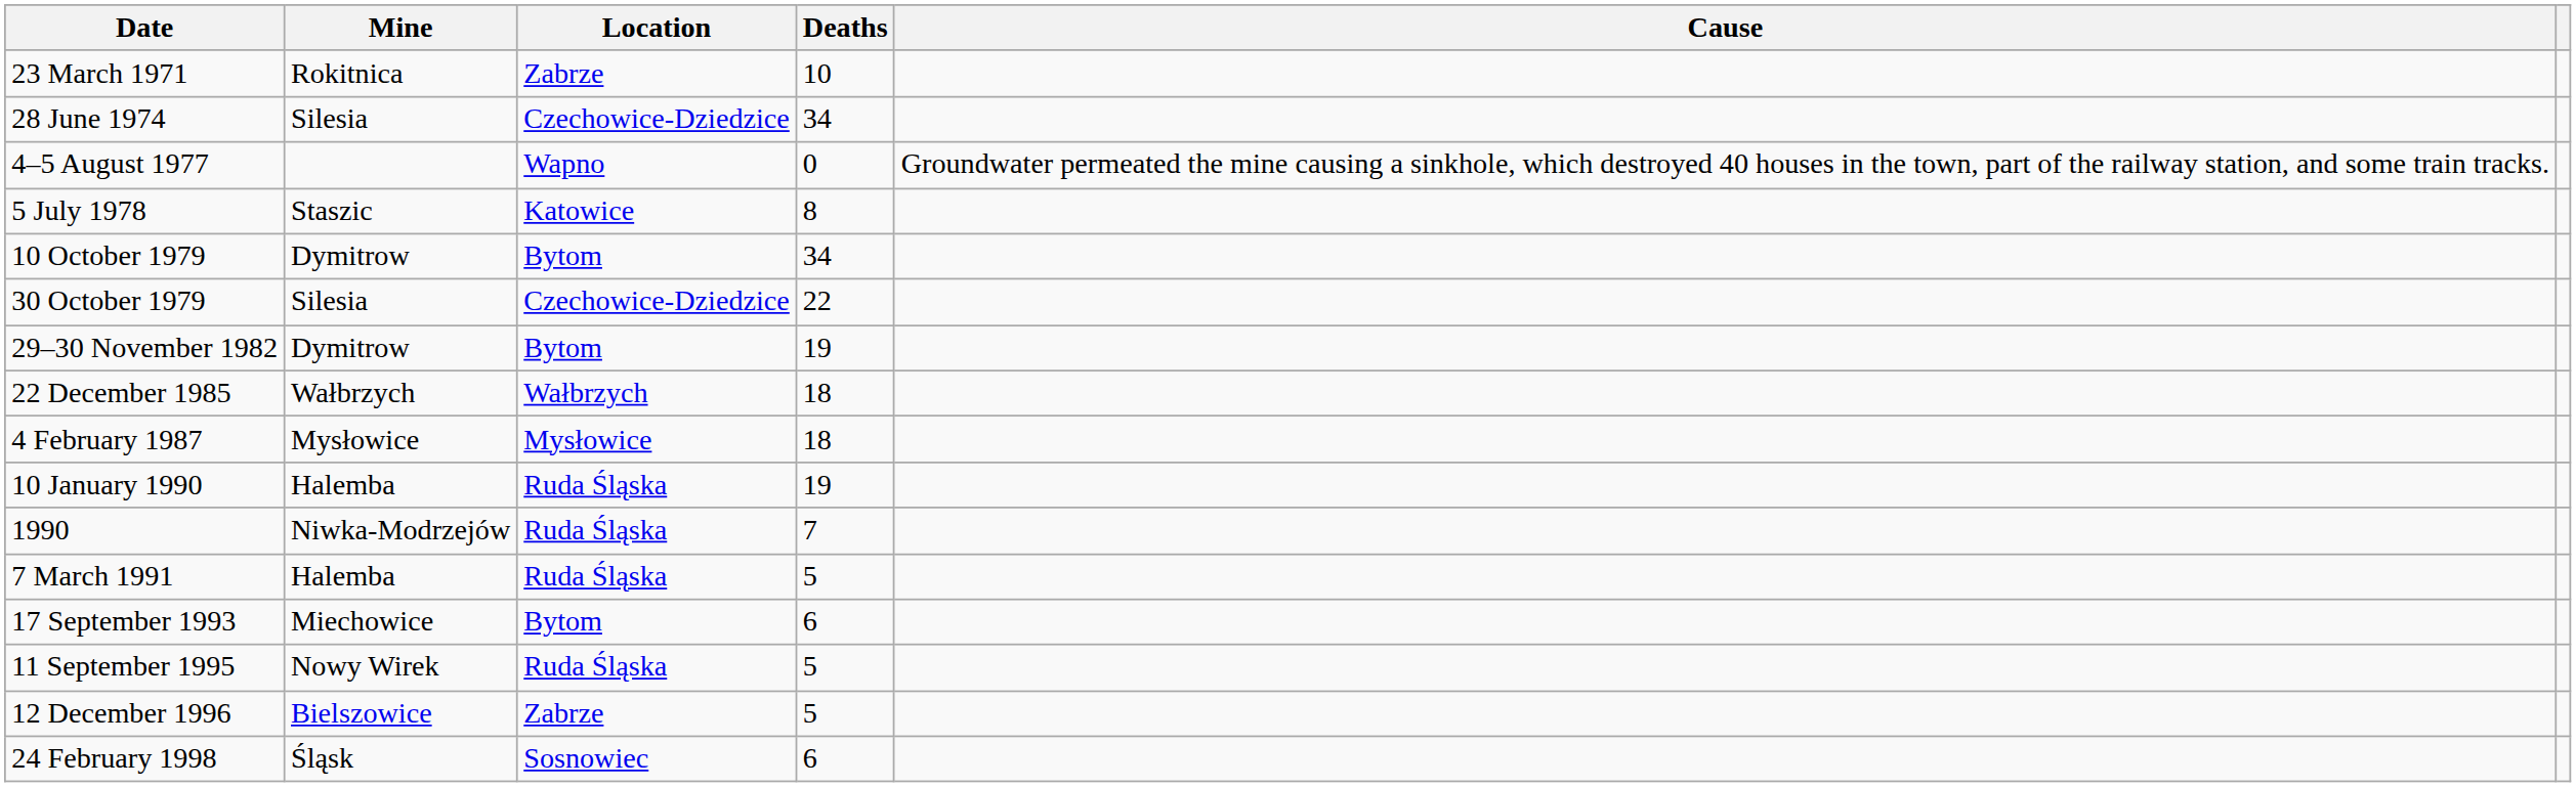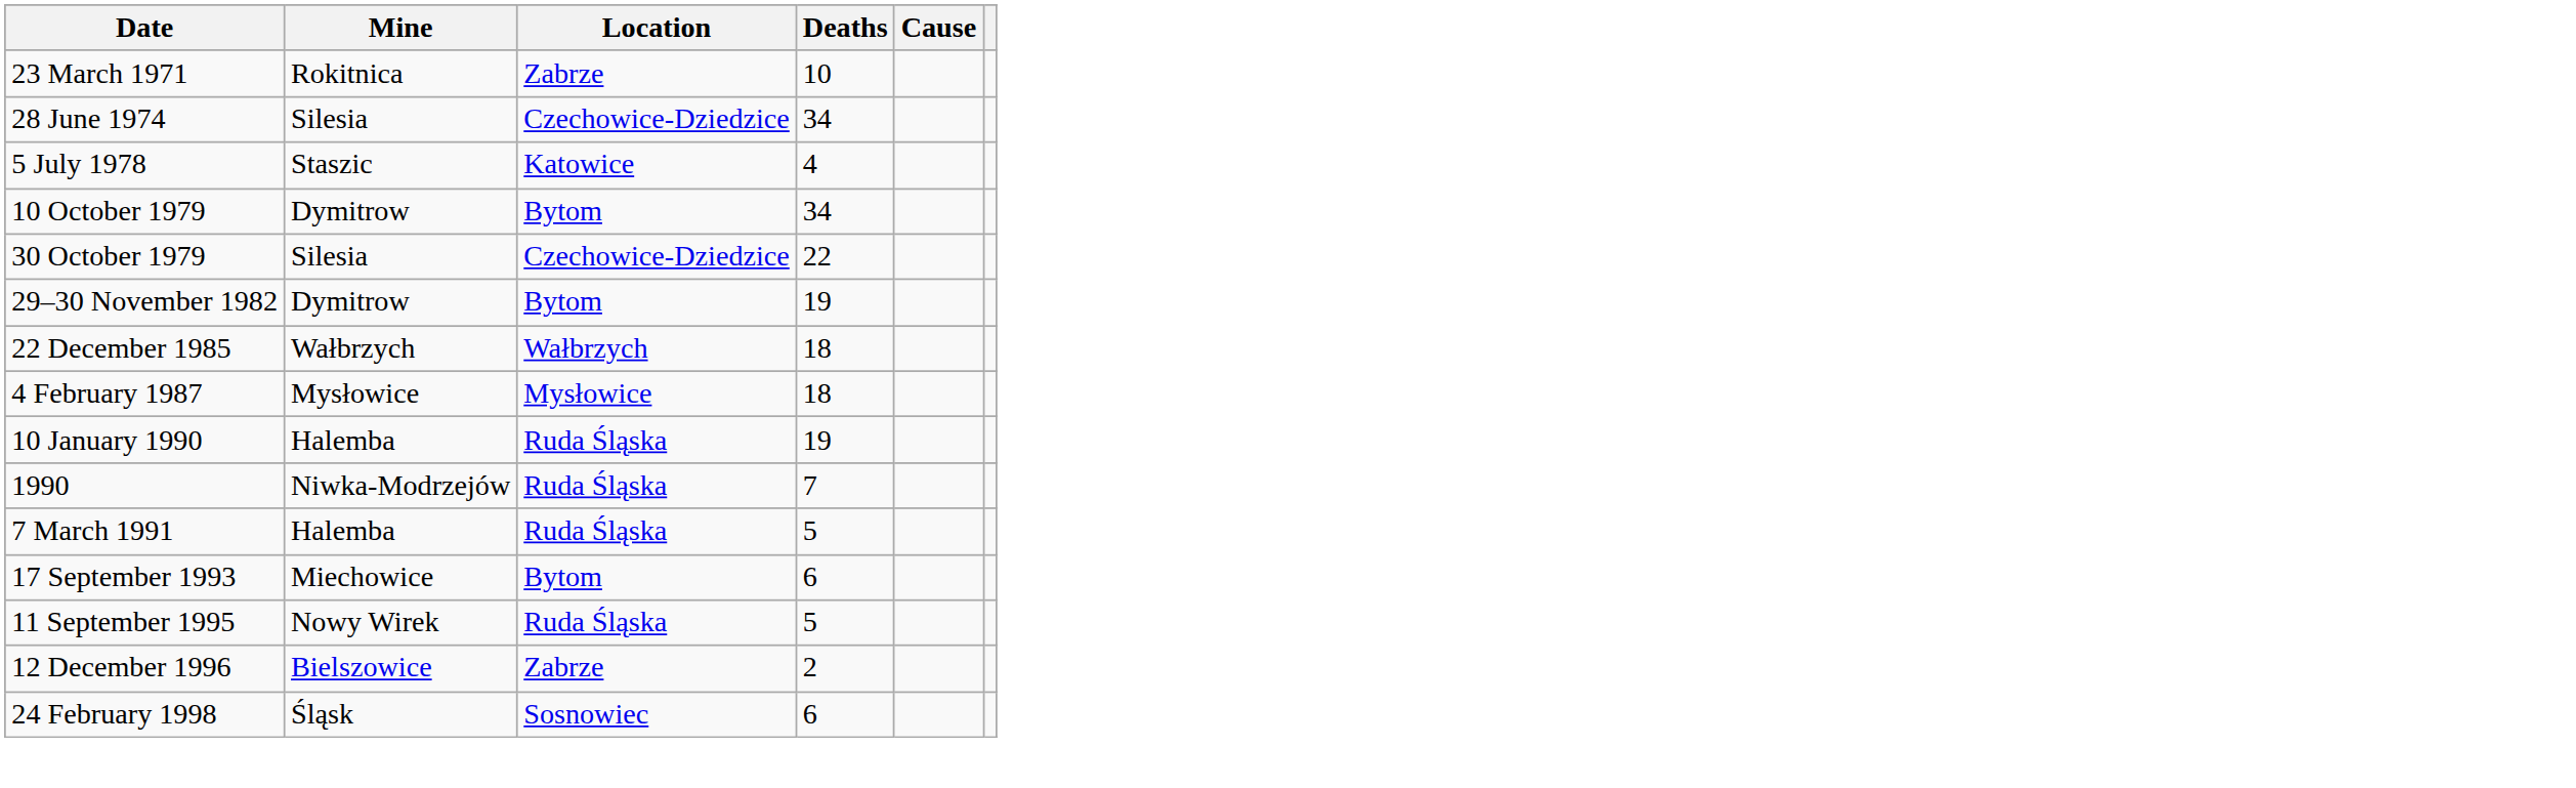- row: 4–5 August 1977 | Wapno | 0 | Groundwater permeated the mine causing a sinkhole, which destroyed 40 houses in the town, part of the railway station, and some train tracks.
5 July 1978 | Deaths: 8 -> 4
12 December 1996 | Deaths: 5 -> 2
